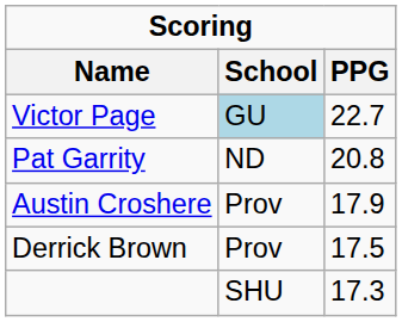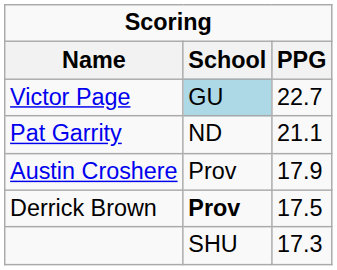Pat Garrity | PPG: 20.8 -> 21.1
Derrick Brown | School: normal -> bold
